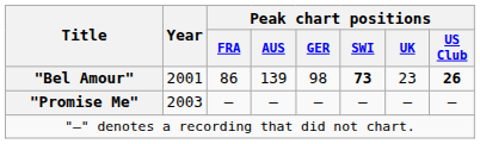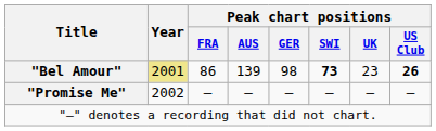"Bel Amour" | Year: no background -> khaki background
"Promise Me" | Year: 2003 -> 2002
